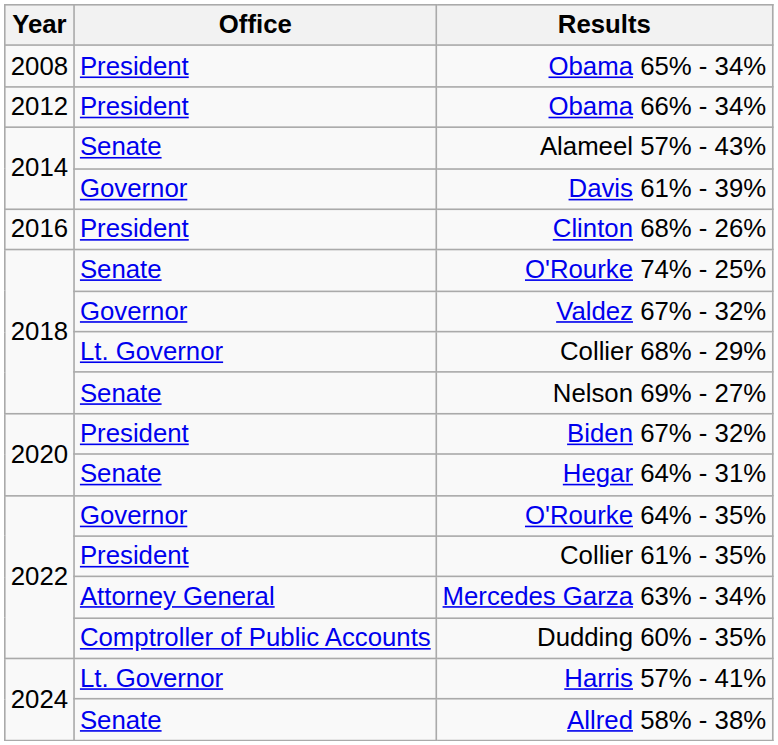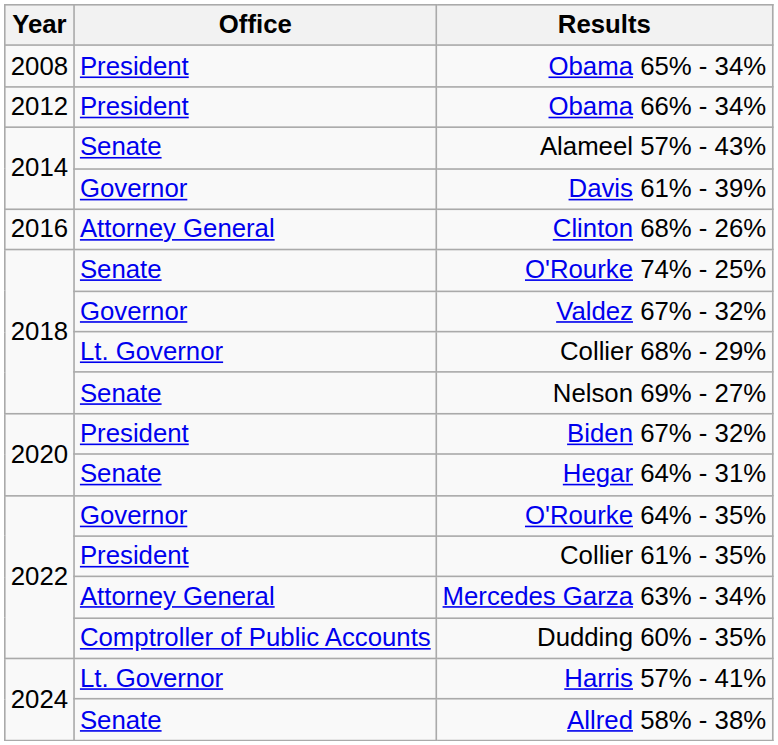Clinton 68% - 26% | Office: President -> Attorney General
